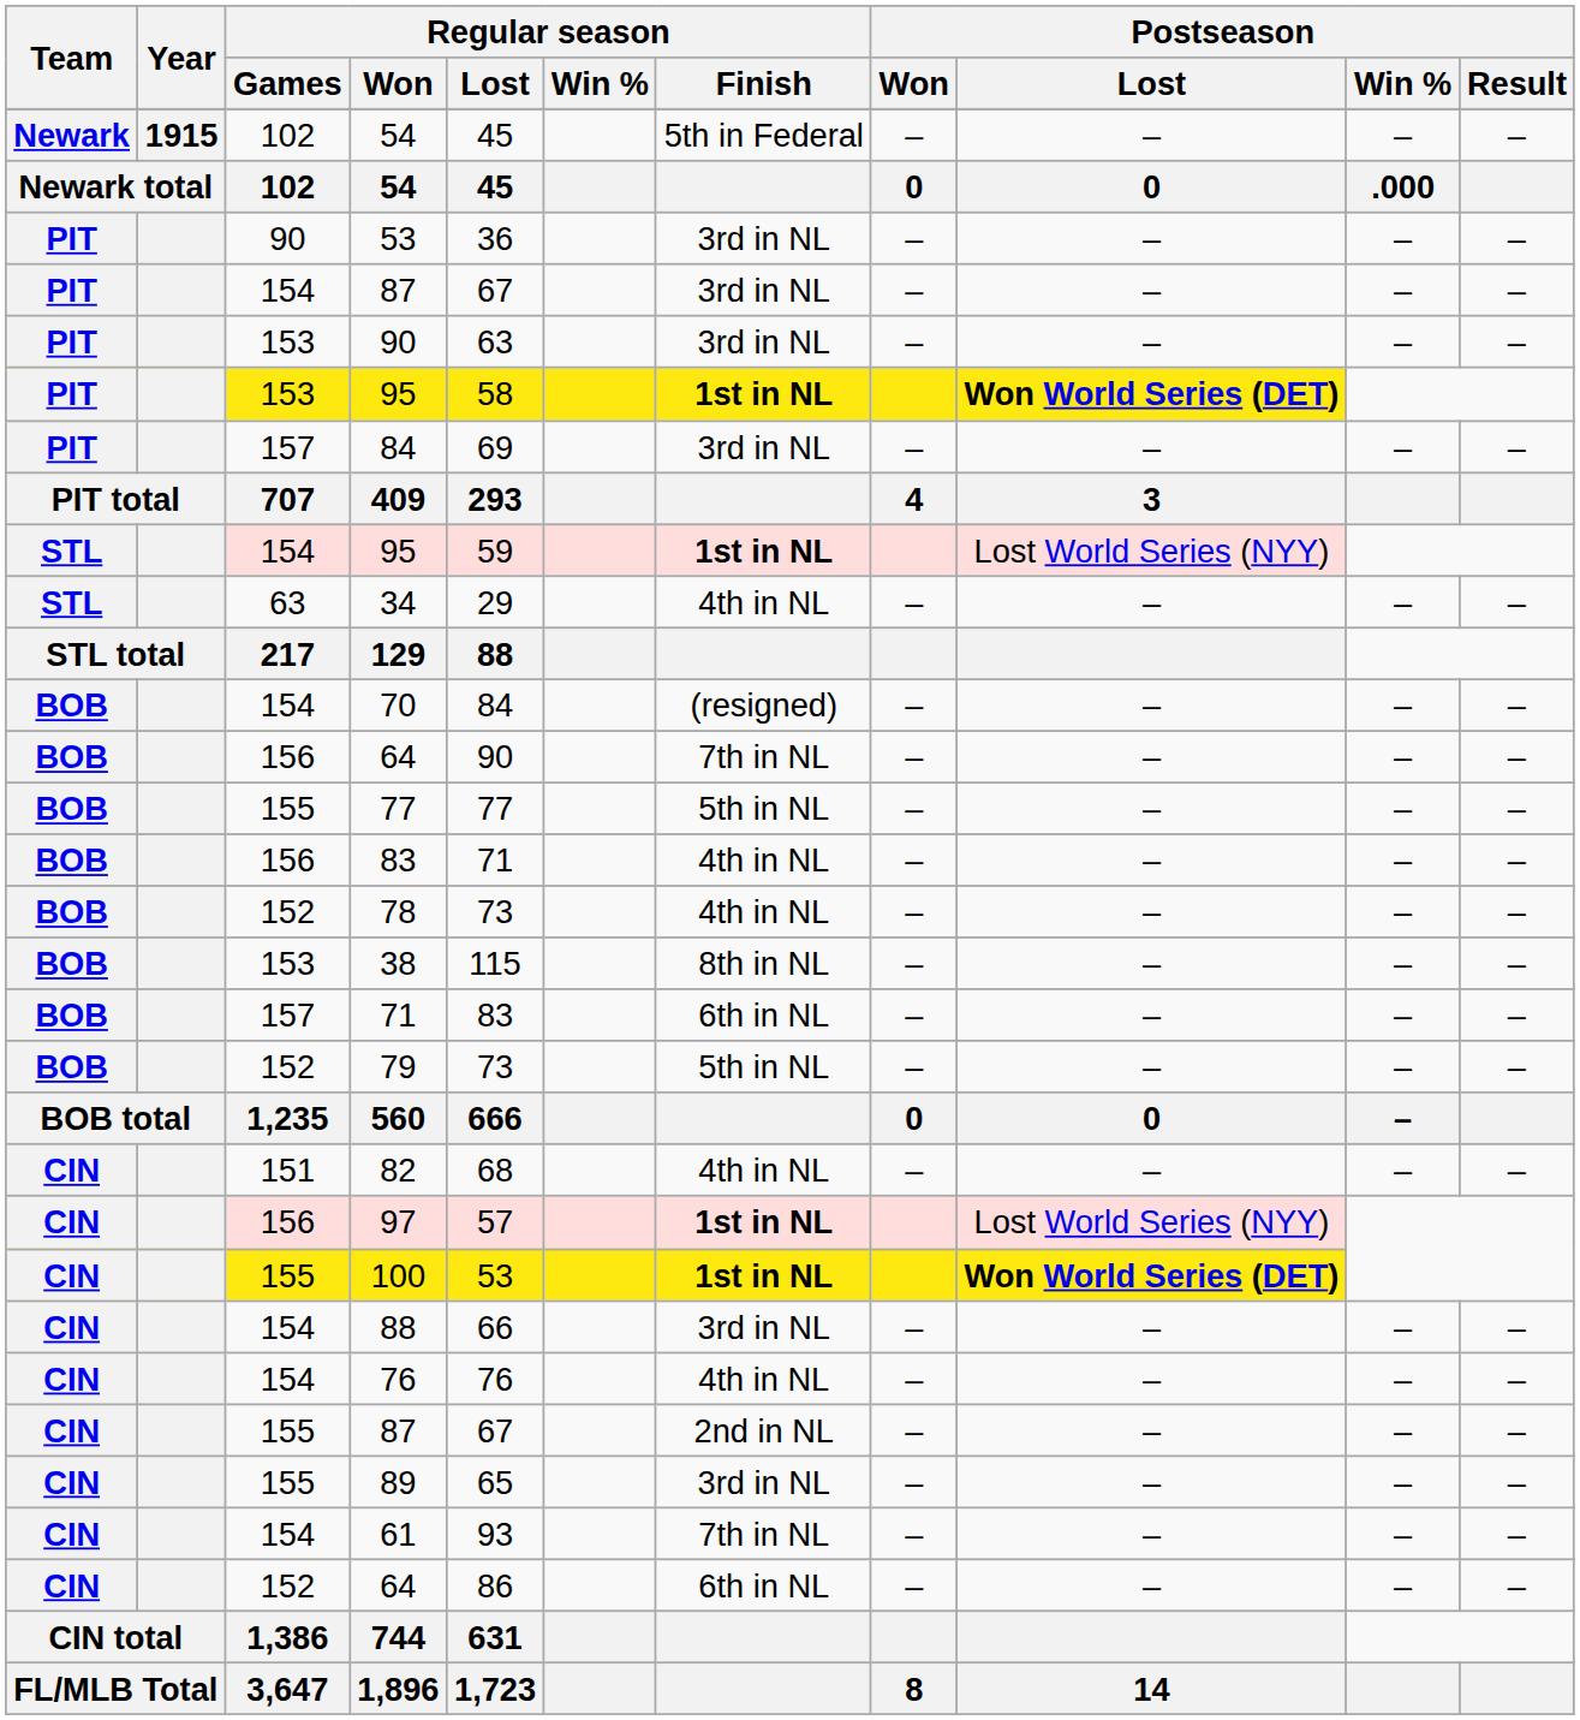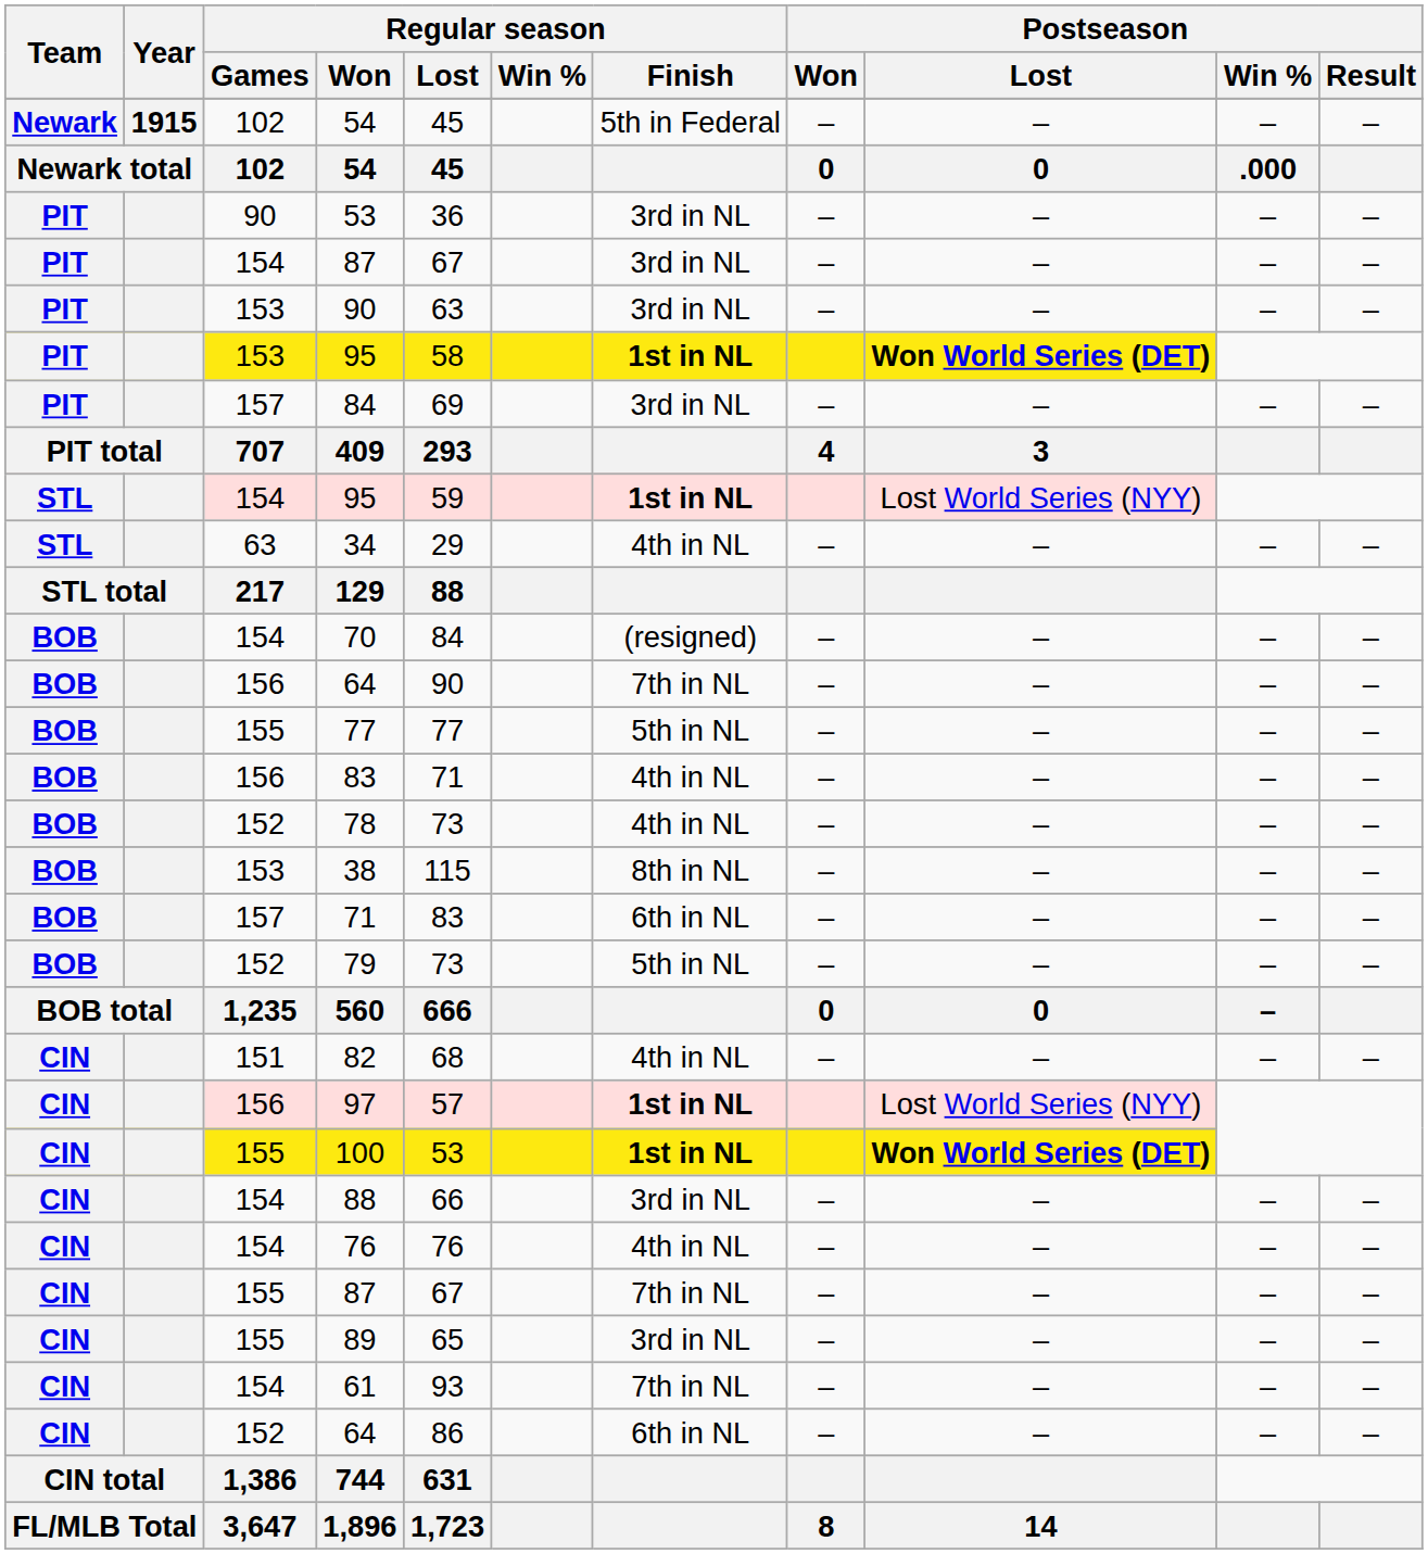155 / 87 | Regular season / Finish: 2nd in NL -> 7th in NL
